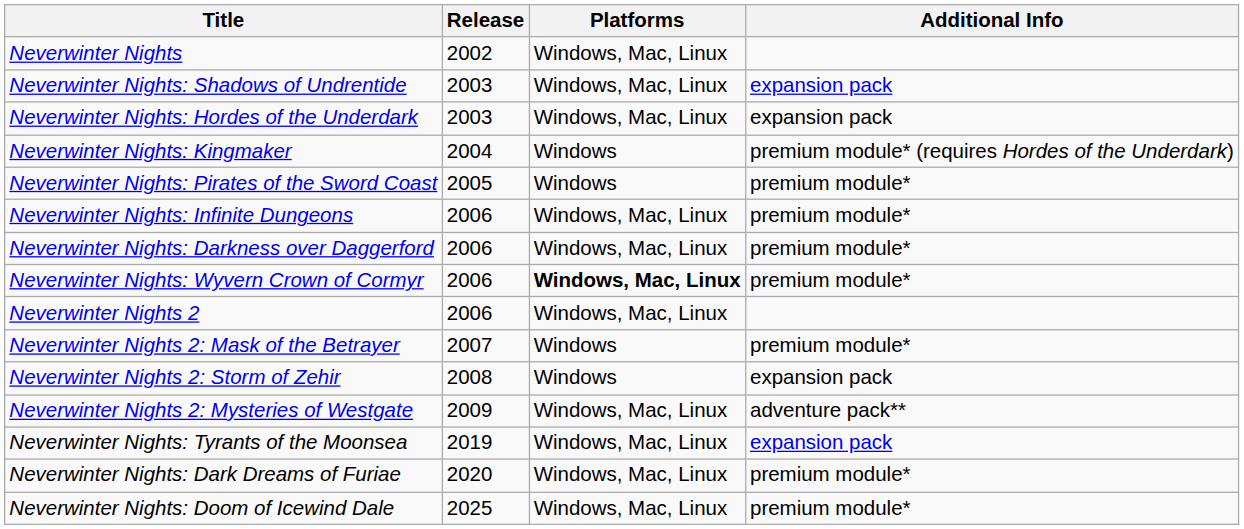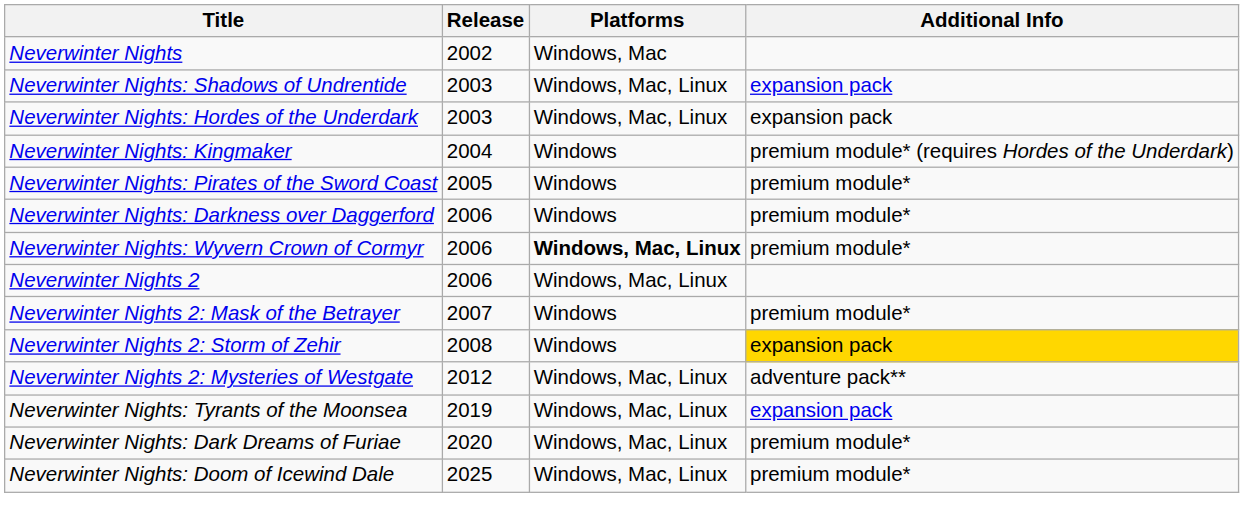Neverwinter Nights | Platforms: Windows, Mac, Linux -> Windows, Mac
- row: Neverwinter Nights: Infinite Dungeons | 2006 | Windows, Mac, Linux | premium module*
Neverwinter Nights: Darkness over Daggerford | Platforms: Windows, Mac, Linux -> Windows
Neverwinter Nights 2: Storm of Zehir | Additional Info: no background -> gold background
Neverwinter Nights 2: Mysteries of Westgate | Release: 2009 -> 2012
